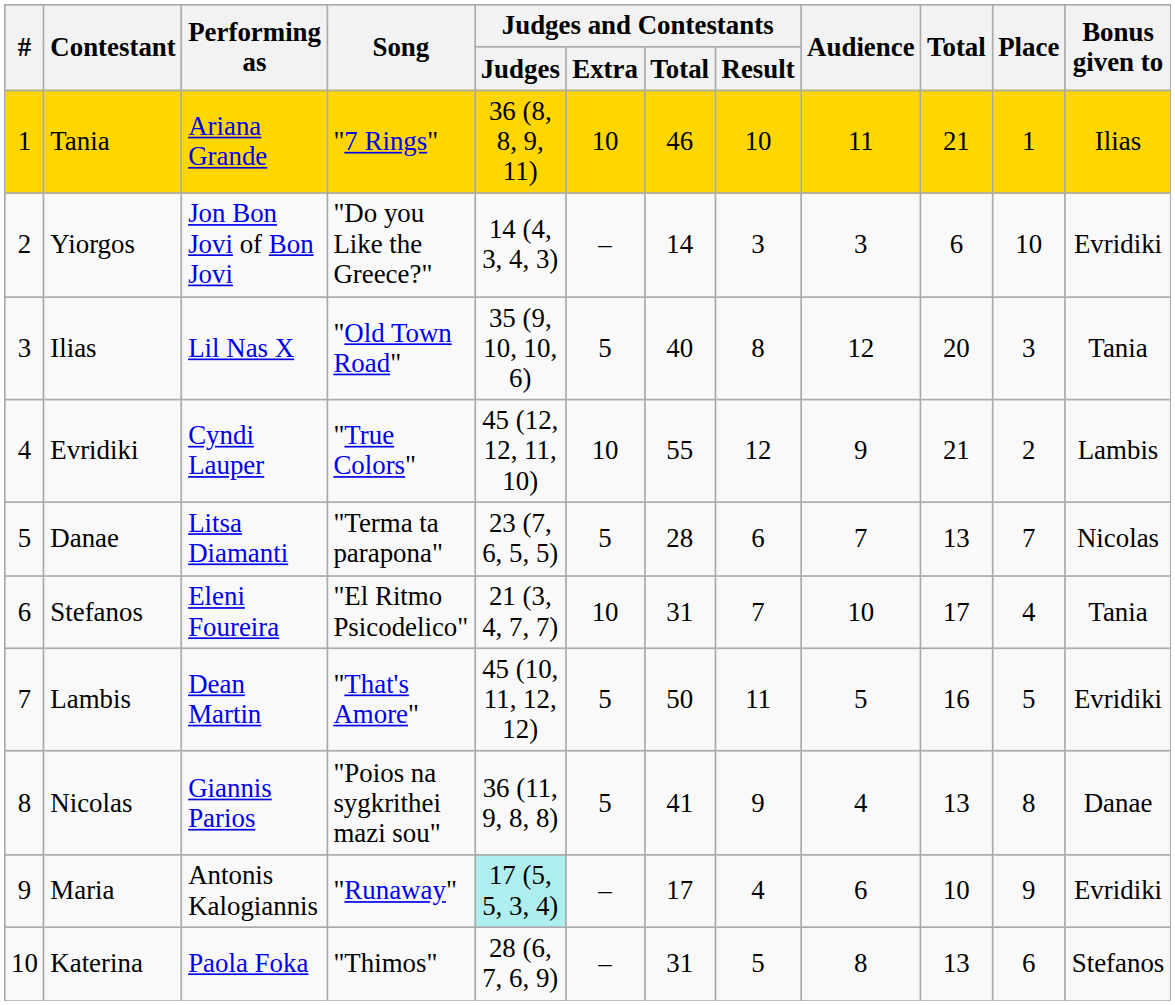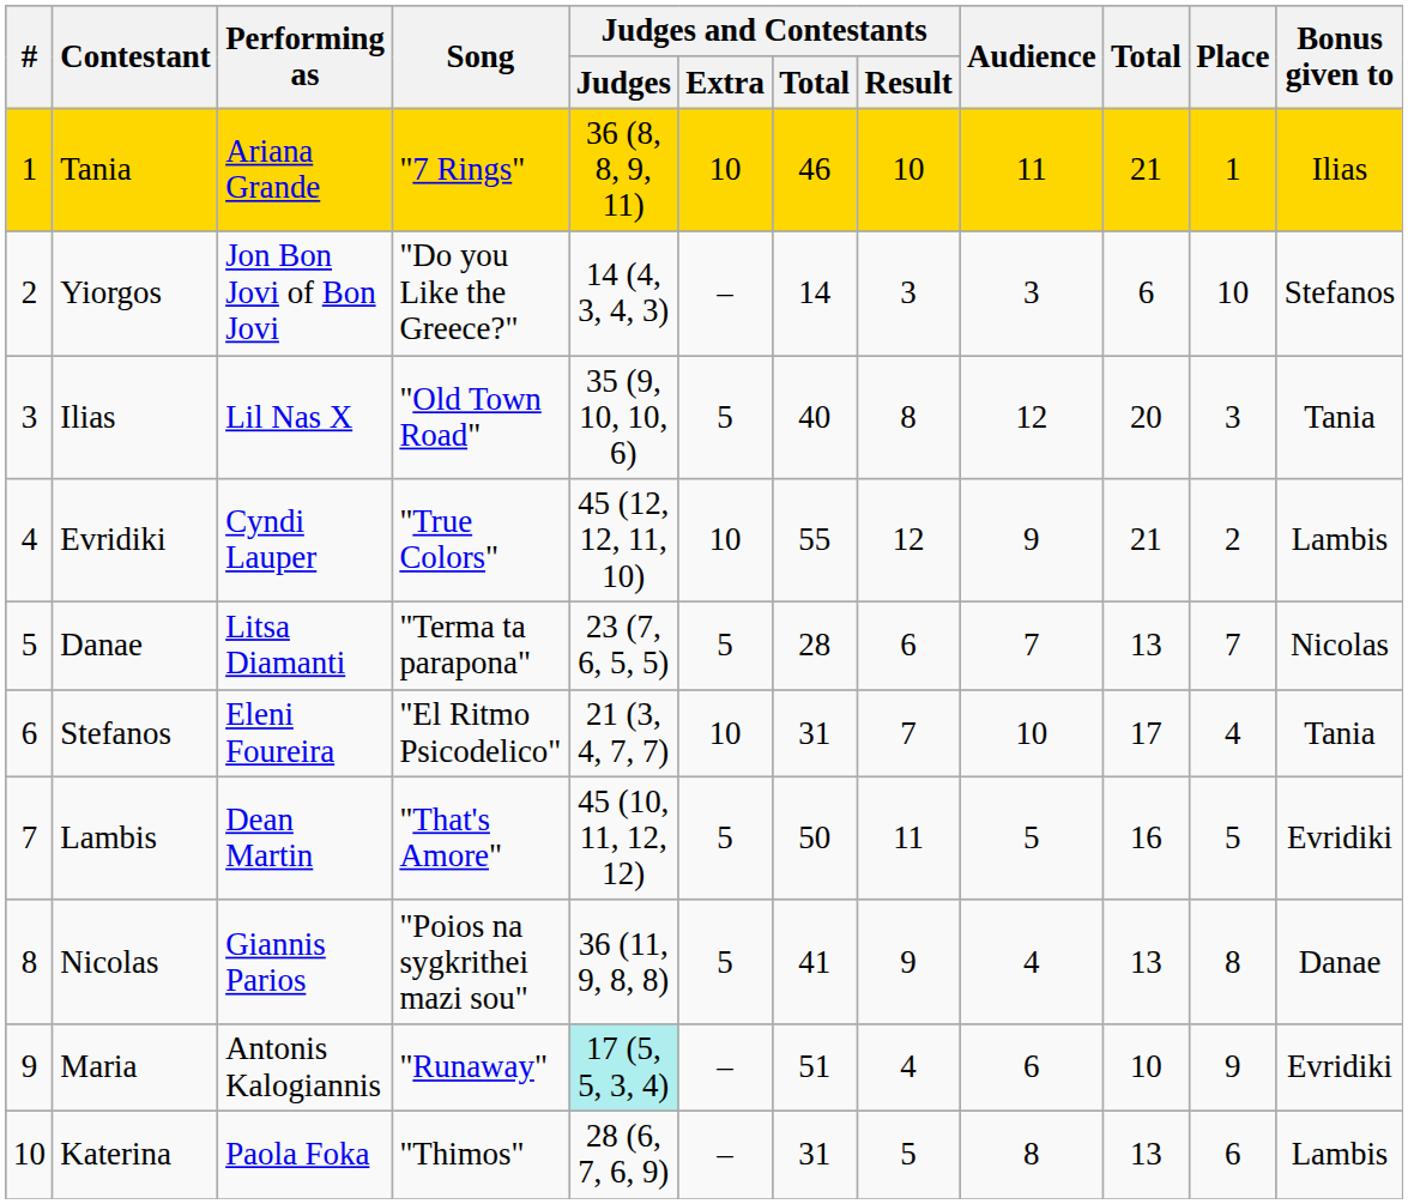Yiorgos | Bonus given to: Evridiki -> Stefanos
Maria | Judges and Contestants / Total: 17 -> 51
Katerina | Bonus given to: Stefanos -> Lambis
